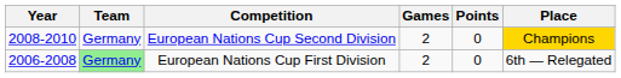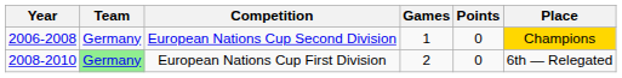European Nations Cup Second Division | Year: 2008-2010 -> 2006-2008
European Nations Cup Second Division | Games: 2 -> 1
European Nations Cup First Division | Year: 2006-2008 -> 2008-2010
